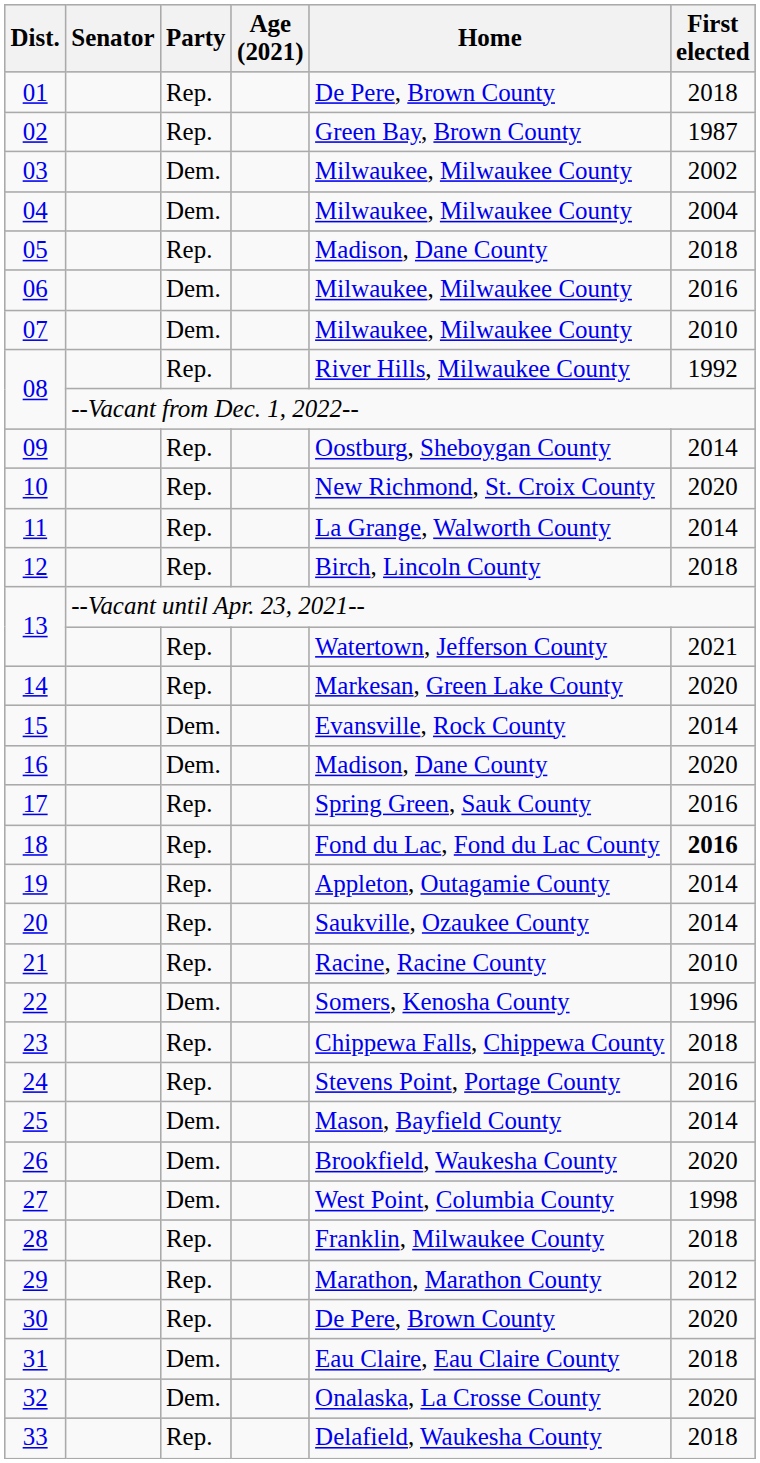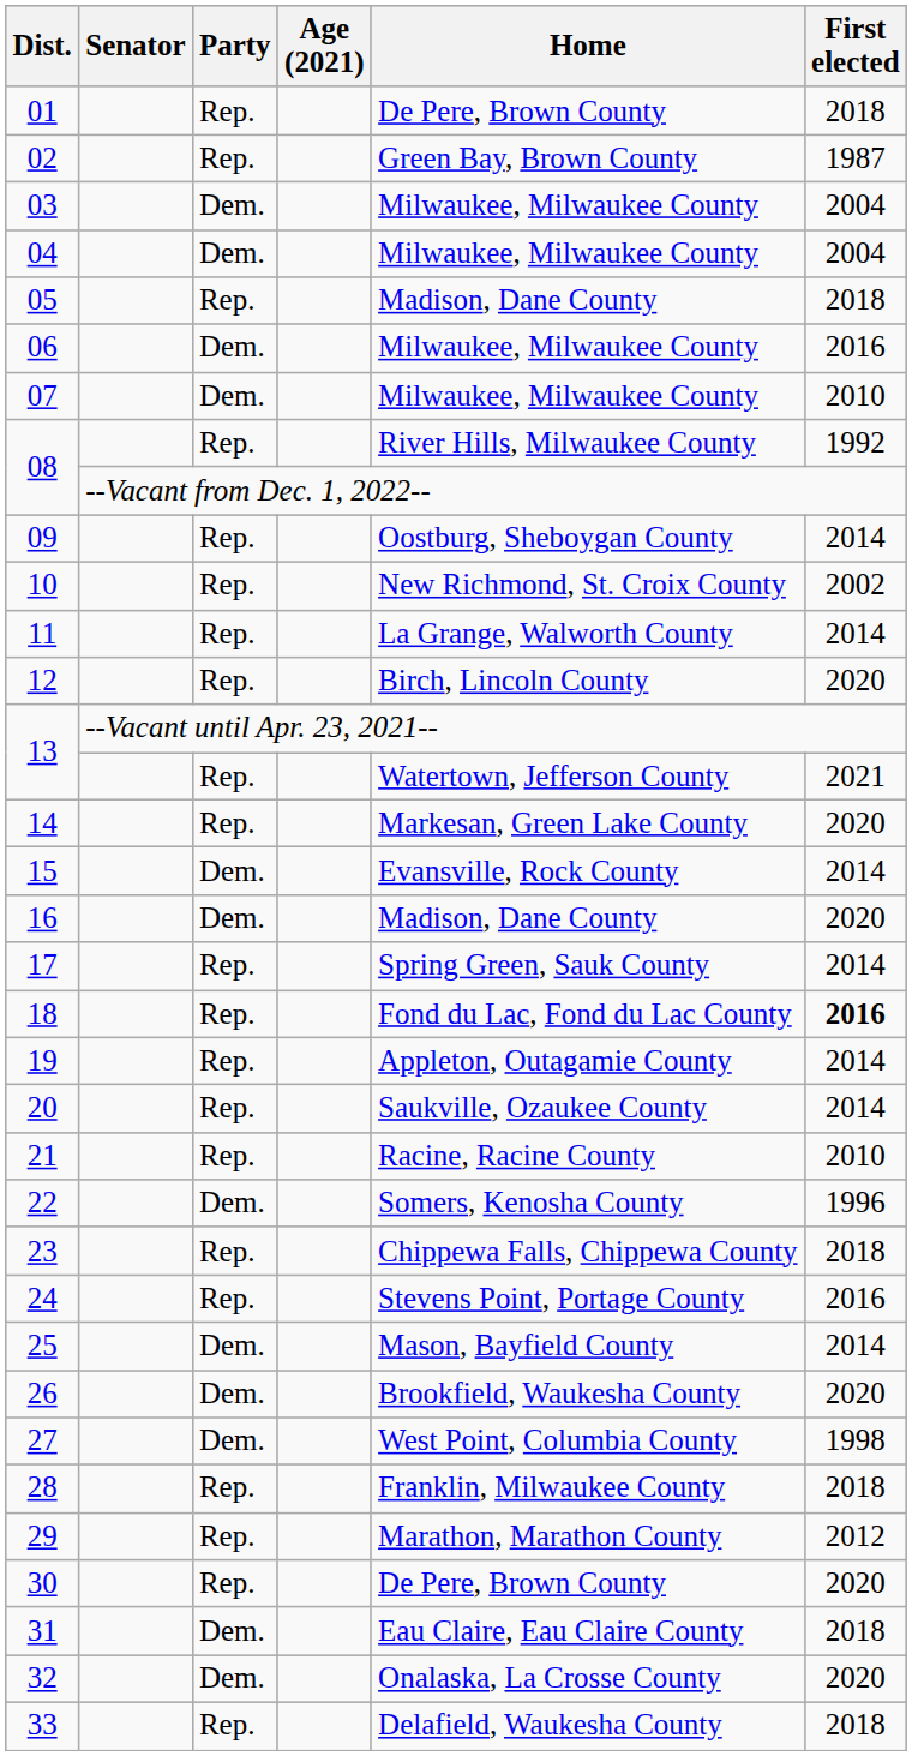03 | First elected: 2002 -> 2004
10 | First elected: 2020 -> 2002
12 | First elected: 2018 -> 2020
17 | First elected: 2016 -> 2014
